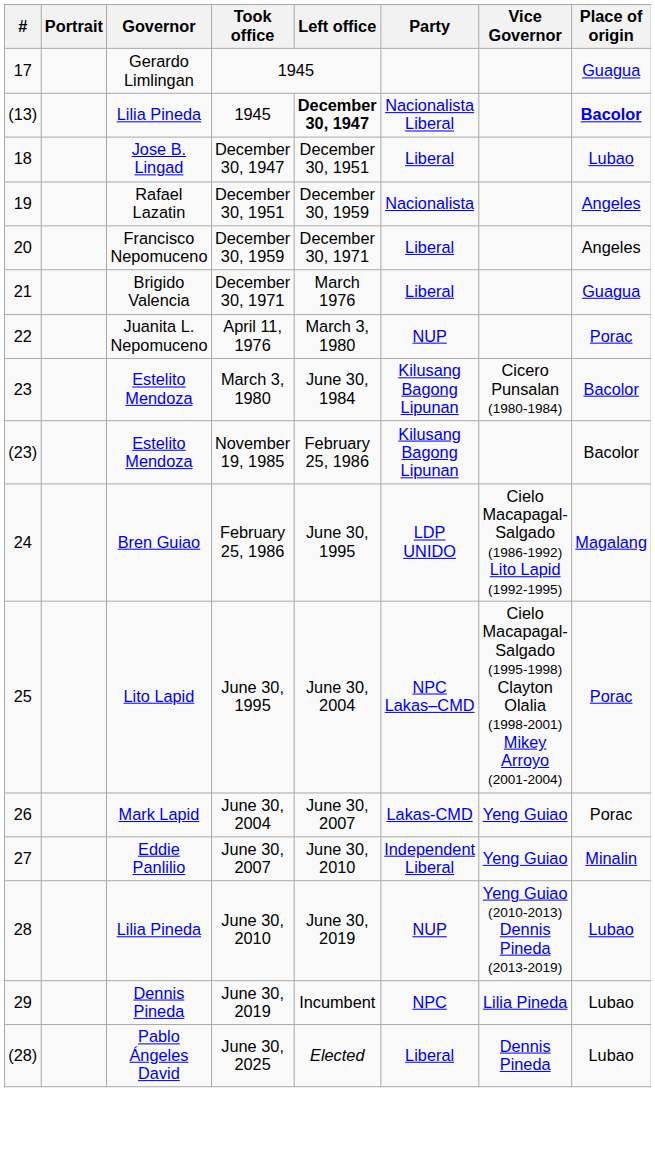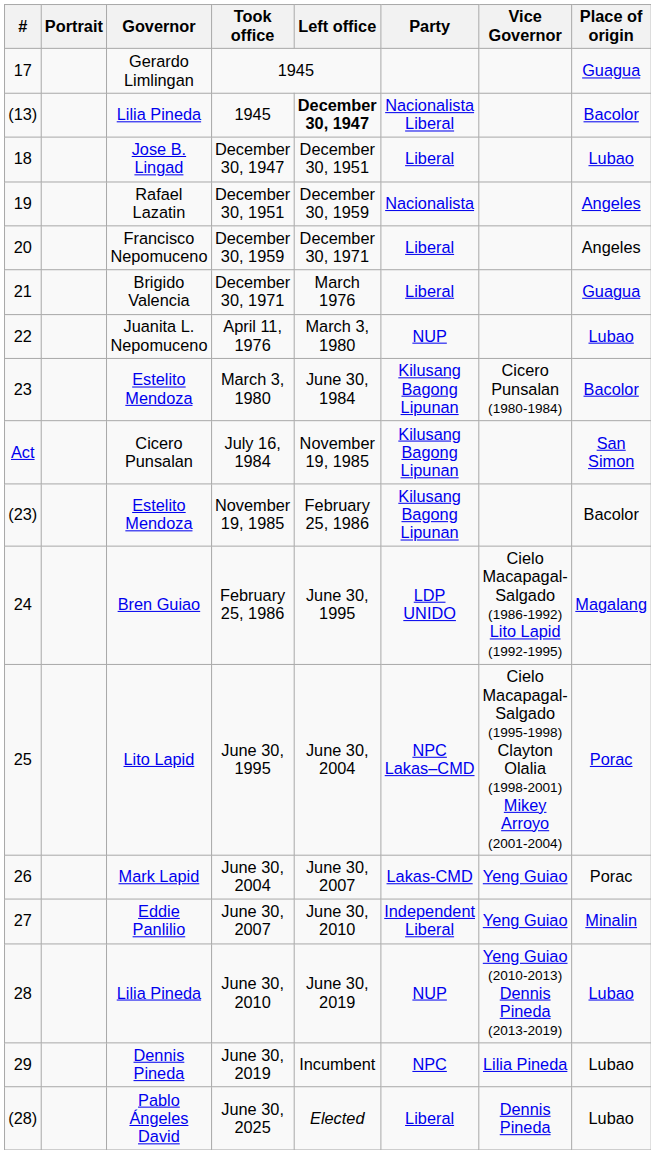(13) / 1945 | Place of origin: bold -> normal
April 11, 1976 | Place of origin: Porac -> Lubao
+ row: Act | Cicero Punsalan | July 16, 1984 | November 19, 1985 | Kilusang Bagong Lipunan | San Simon
